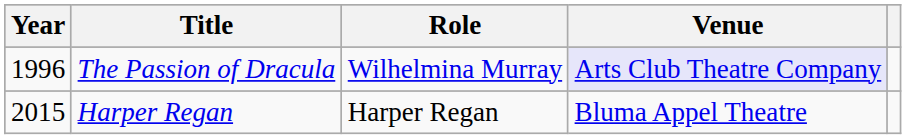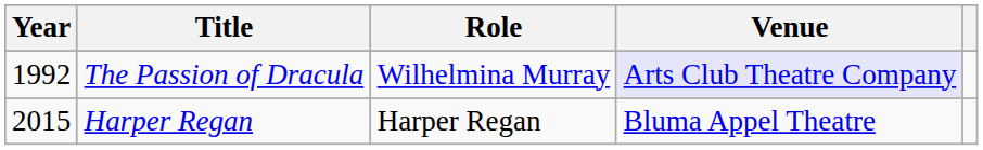The Passion of Dracula | Year: 1996 -> 1992
